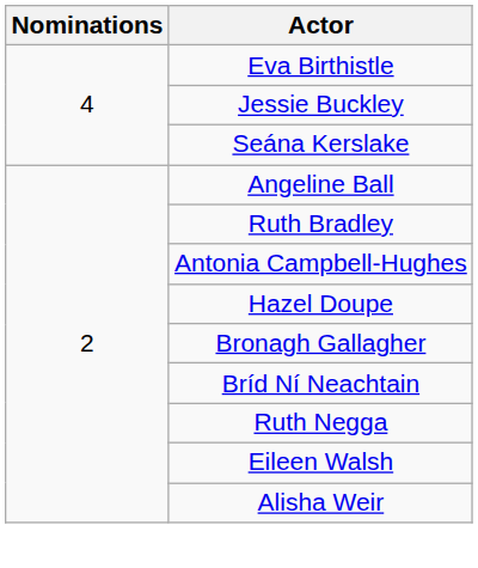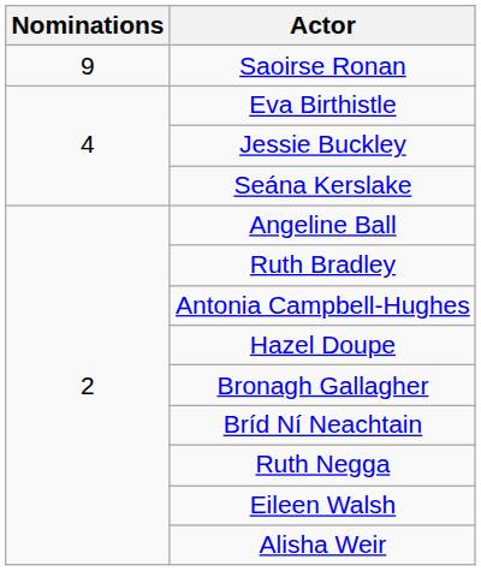+ row: 9 | Saoirse Ronan
